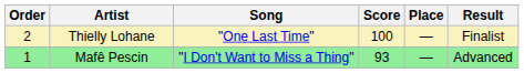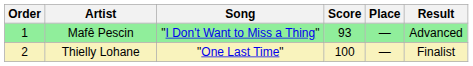rows swapped: Mafê Pescin <-> Thielly Lohane
